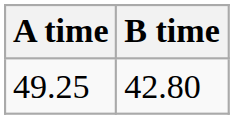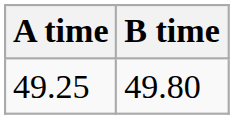49.25 | B time: 42.80 -> 49.80
